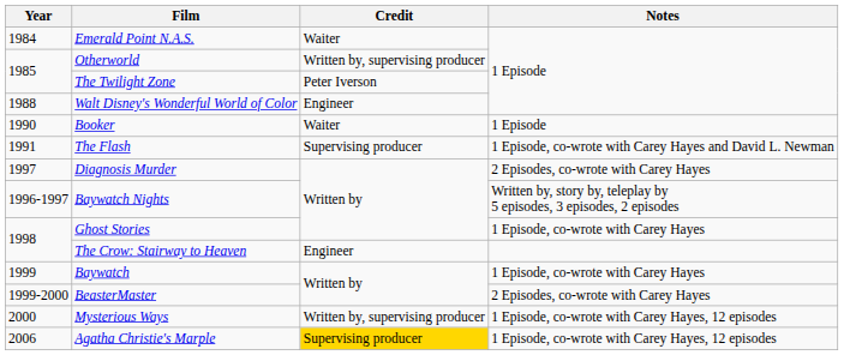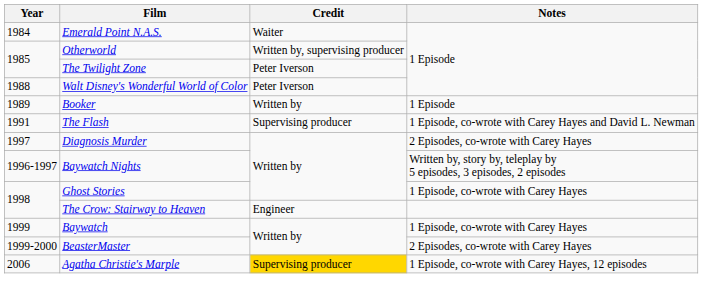Walt Disney's Wonderful World of Color | Credit: Engineer -> Peter Iverson
Booker | Year: 1990 -> 1989
Booker | Credit: Waiter -> Written by
- row: 2000 | Mysterious Ways | Written by, supervising producer | 1 Episode, co-wrote with Carey Hayes, 12 episodes
